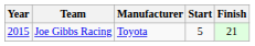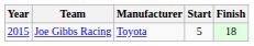Joe Gibbs Racing | Finish: 21 -> 18
